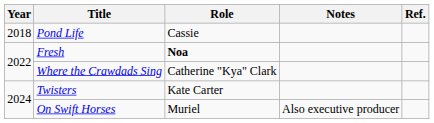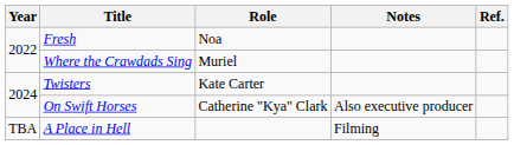- row: 2018 | Pond Life | Cassie
Fresh | Role: bold -> normal
Where the Crawdads Sing | Role: Catherine "Kya" Clark -> Muriel
On Swift Horses | Role: Muriel -> Catherine "Kya" Clark
+ row: TBA | A Place in Hell | Filming
